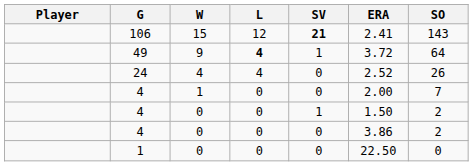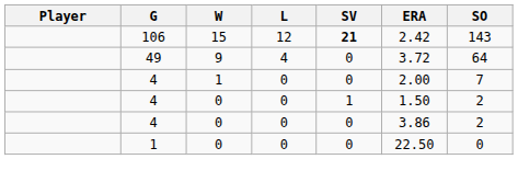106 | ERA: 2.41 -> 2.42
49 | L: bold -> normal
49 | SV: 1 -> 0
- row: 24 | 4 | 4 | 0 | 2.52 | 26
